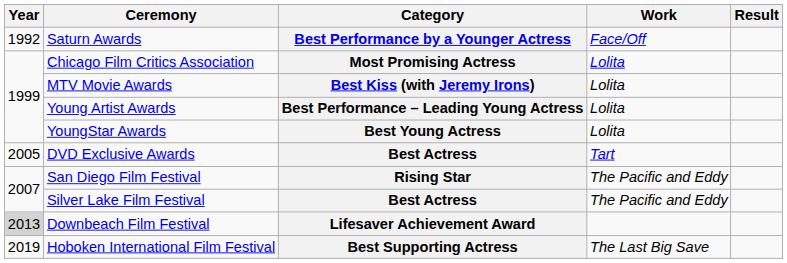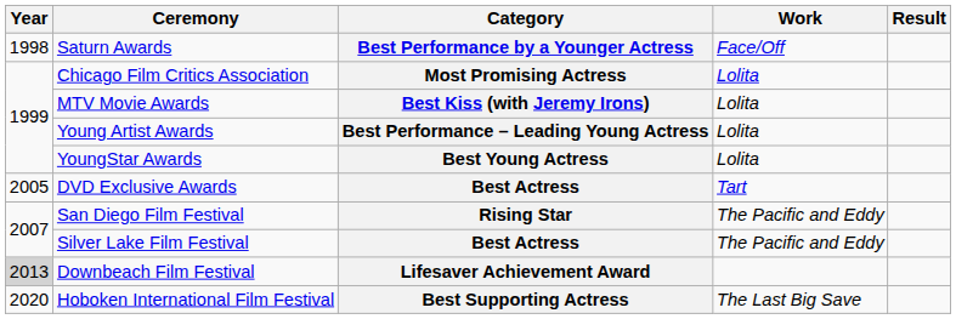Best Performance by a Younger Actress | Year: 1992 -> 1998
Best Supporting Actress | Year: 2019 -> 2020
